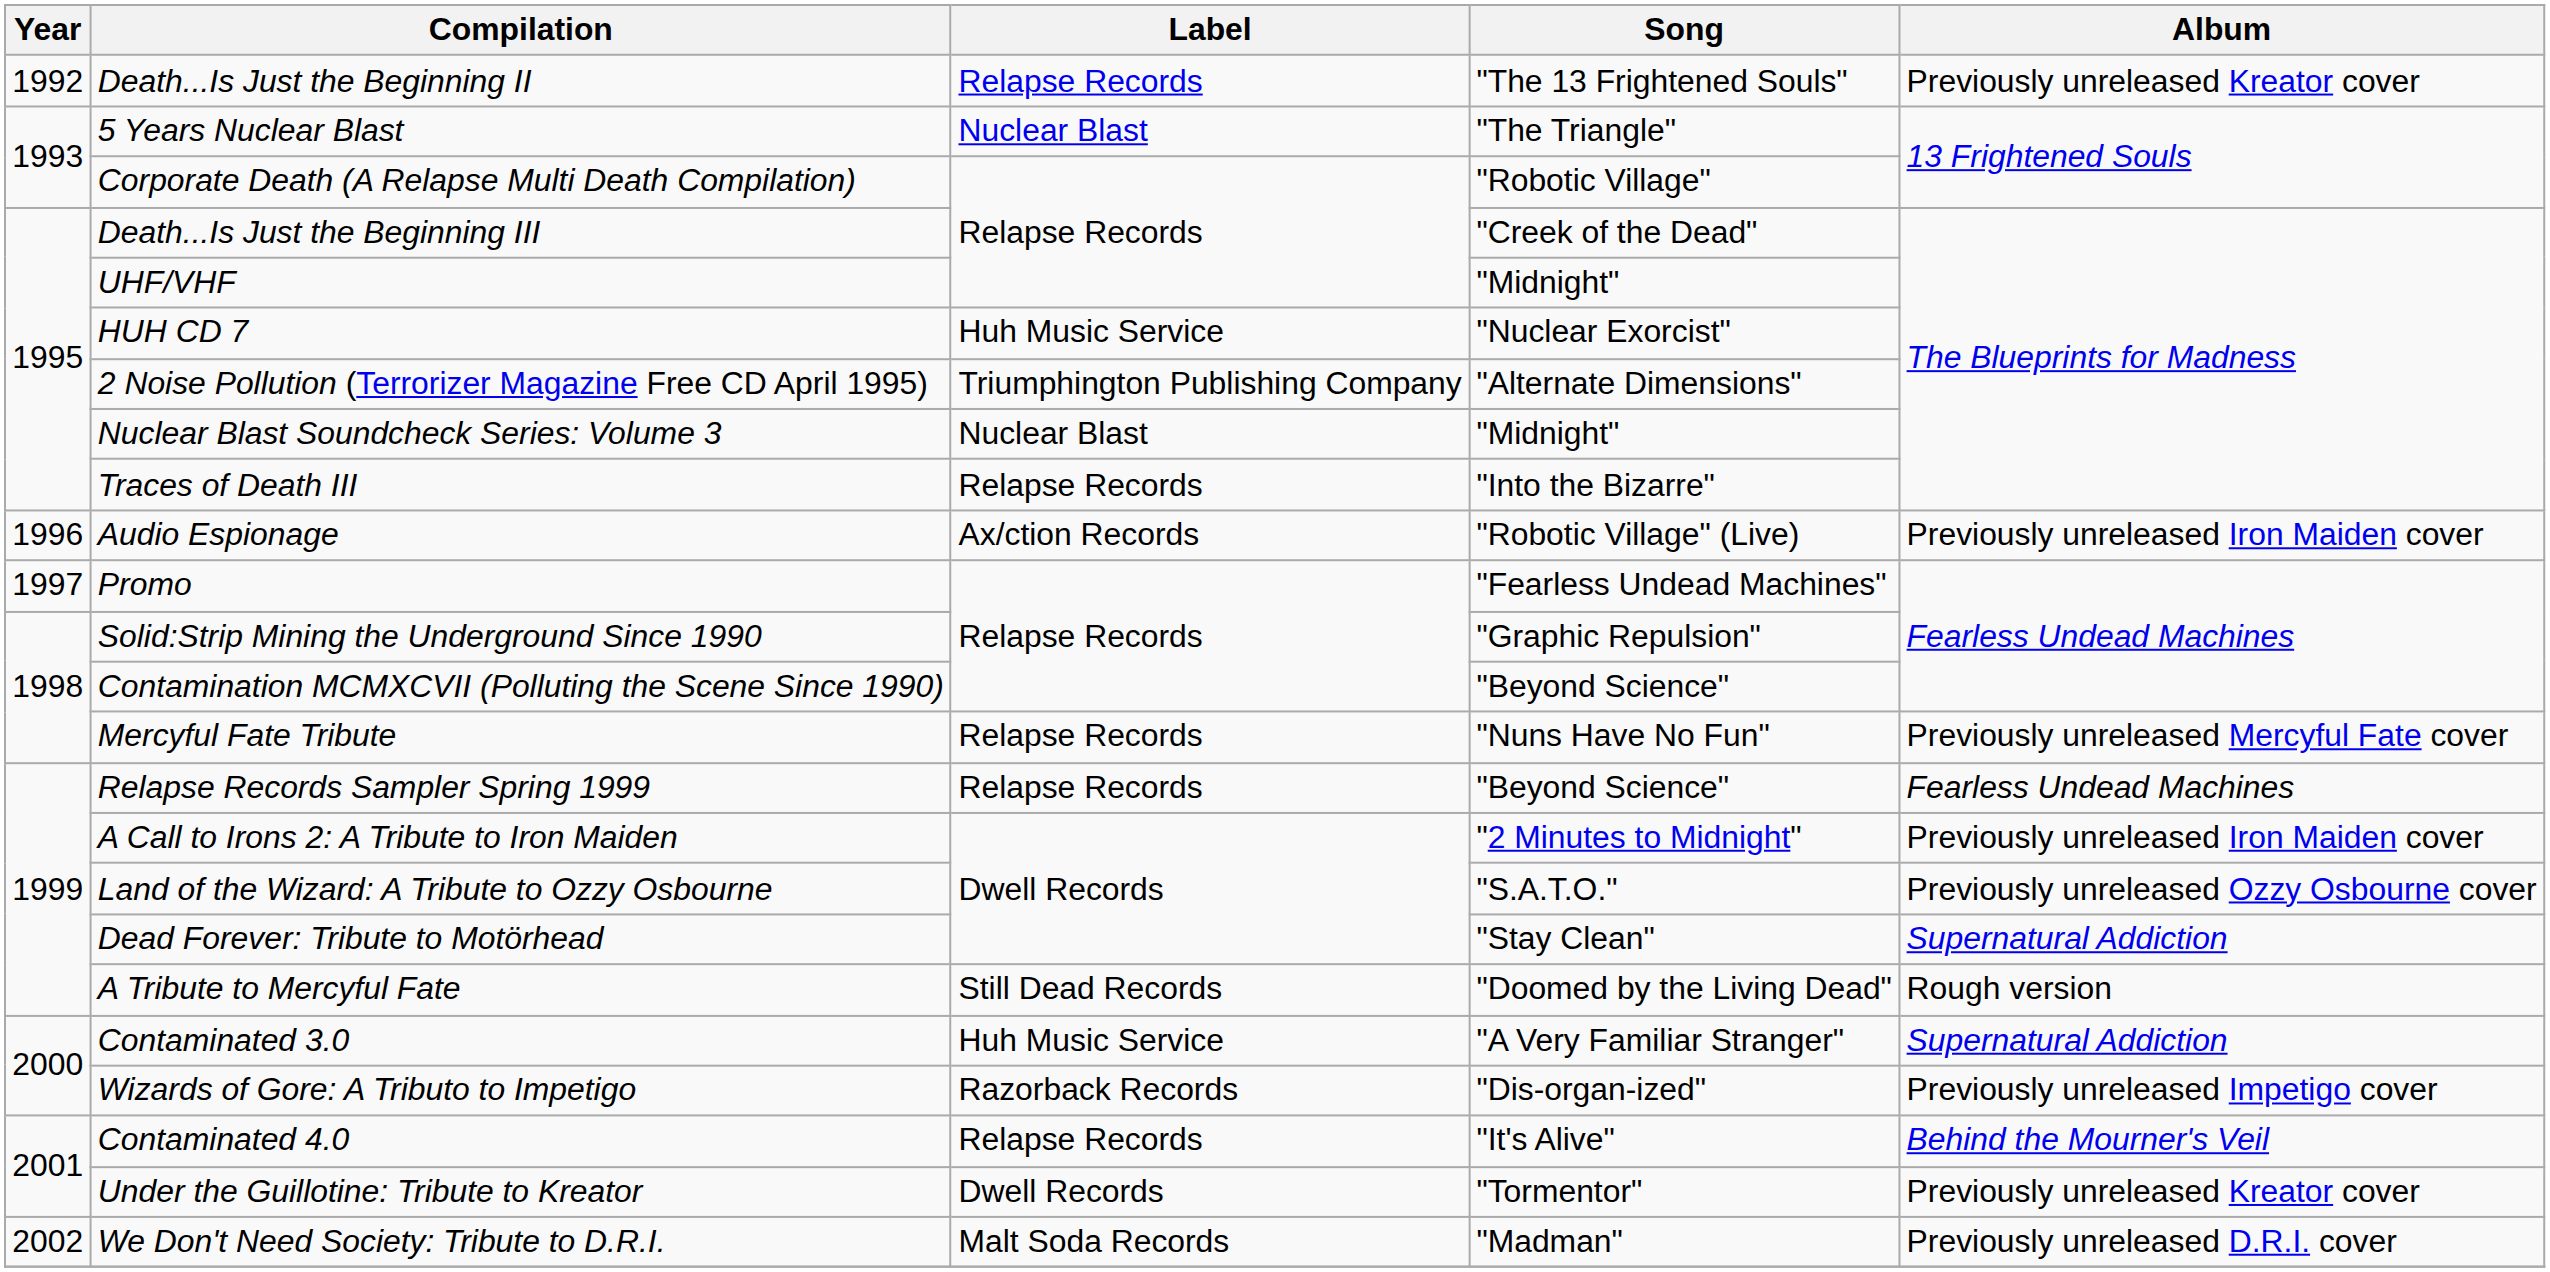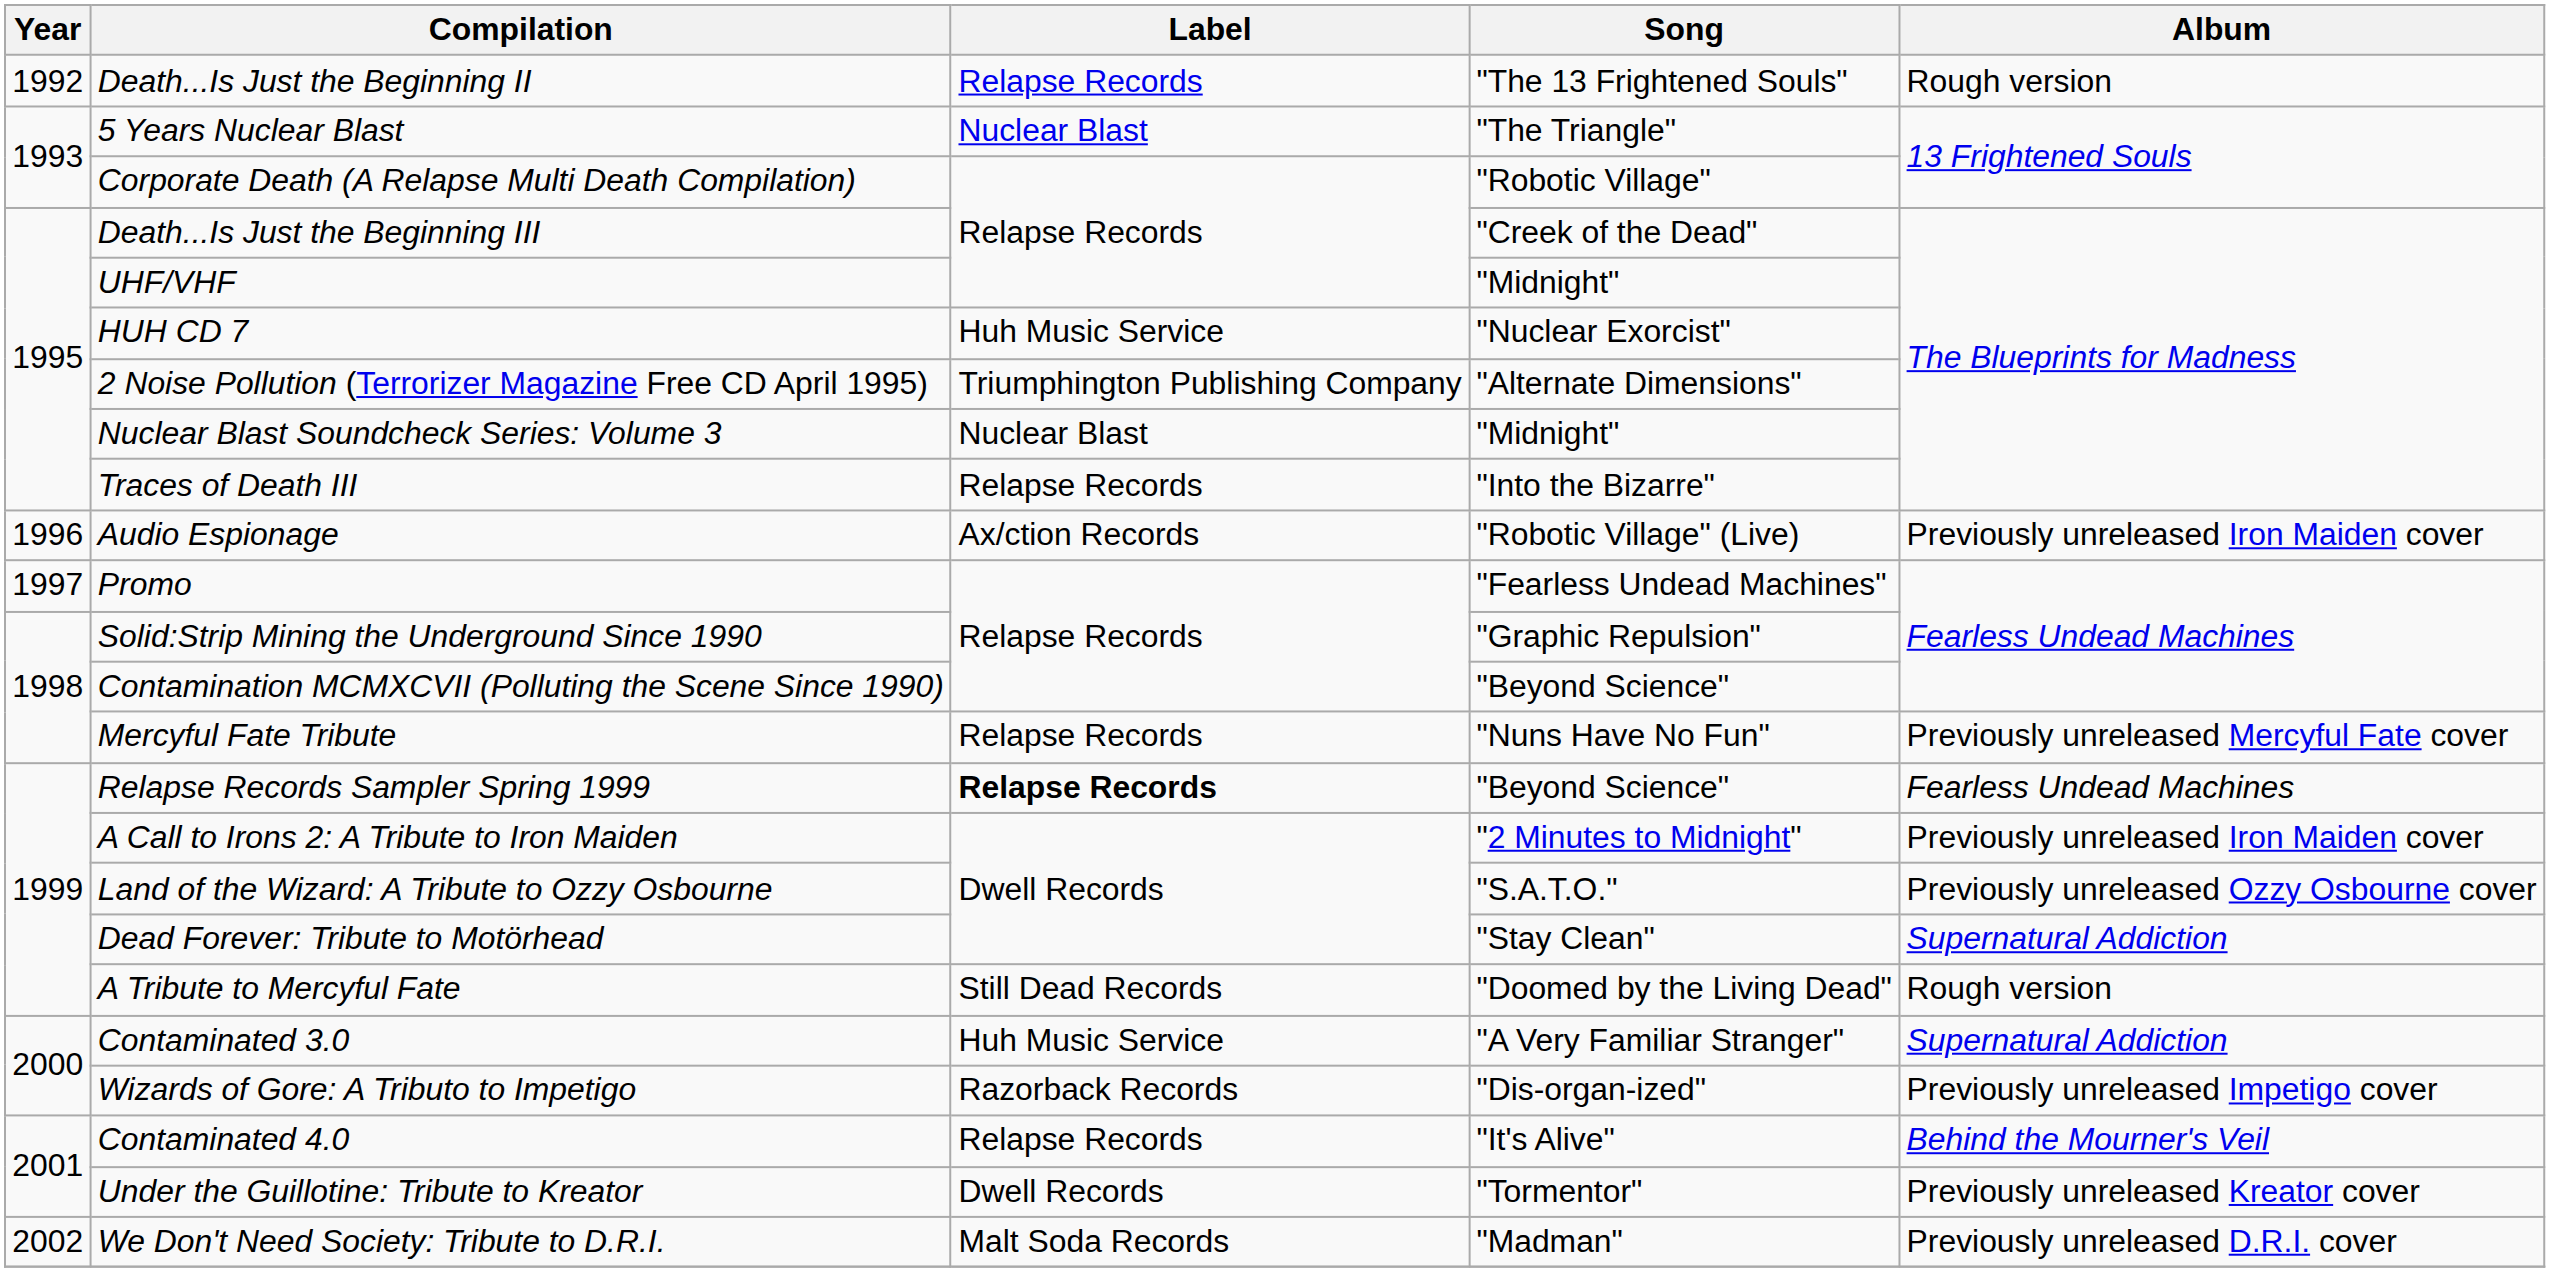Death...Is Just the Beginning II | Album: Previously unreleased Kreator cover -> Rough version
Relapse Records Sampler Spring 1999 | Label: normal -> bold
